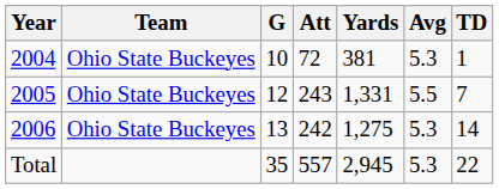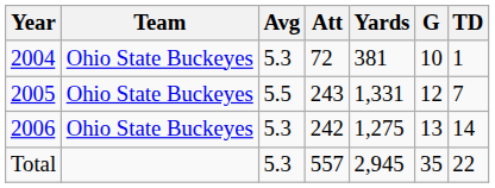columns swapped: G <-> Avg
